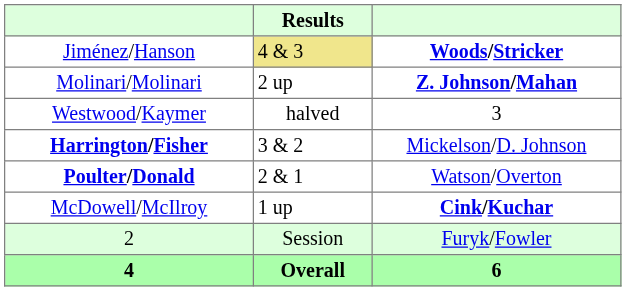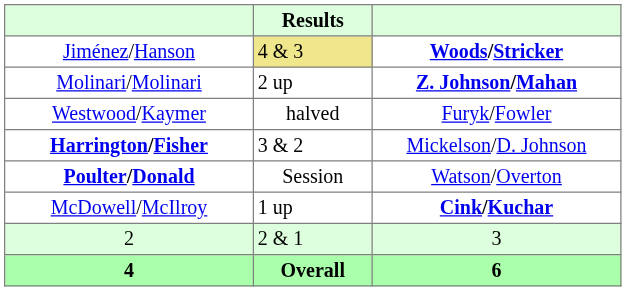Westwood/Kaymer | column 3: 3 -> Furyk/Fowler
Poulter/Donald | Results: 2 & 1 -> Session
2 | Results: Session -> 2 & 1
2 | column 3: Furyk/Fowler -> 3
